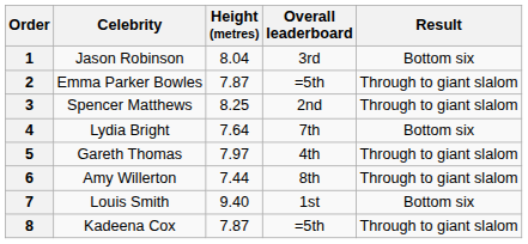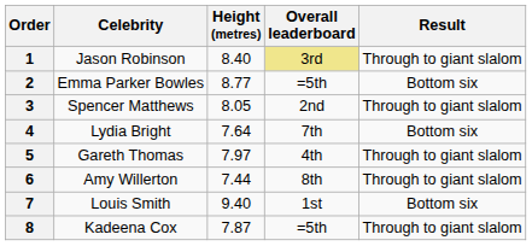1 | Height (metres): 8.04 -> 8.40
1 | Overall leaderboard: no background -> khaki background
1 | Result: Bottom six -> Through to giant slalom
2 | Height (metres): 7.87 -> 8.77
2 | Result: Through to giant slalom -> Bottom six
3 | Height (metres): 8.25 -> 8.05
